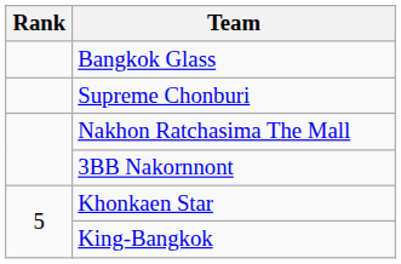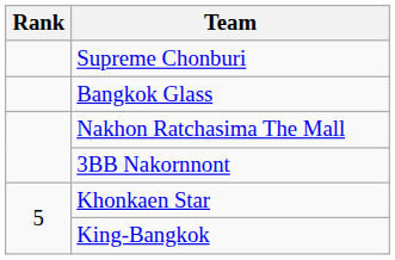rows swapped: Supreme Chonburi <-> Bangkok Glass
